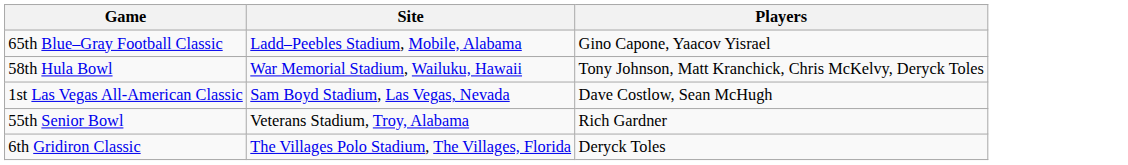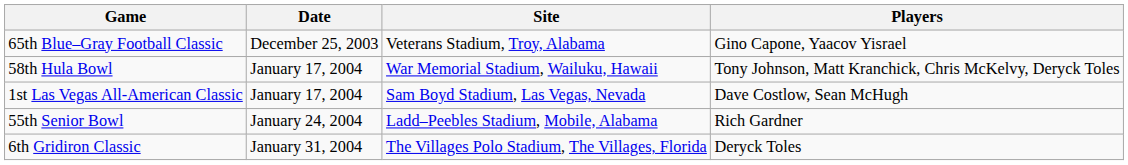+ column: Date | December 25, 2003 | January 17, 2004 | January 17, 2004 | January 24, 2004 | January 31, 2004
65th Blue–Gray Football Classic | Site: Ladd–Peebles Stadium, Mobile, Alabama -> Veterans Stadium, Troy, Alabama
55th Senior Bowl | Site: Veterans Stadium, Troy, Alabama -> Ladd–Peebles Stadium, Mobile, Alabama
